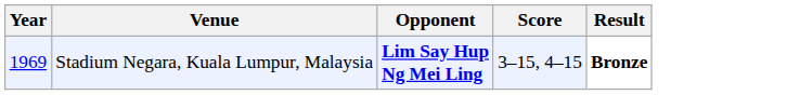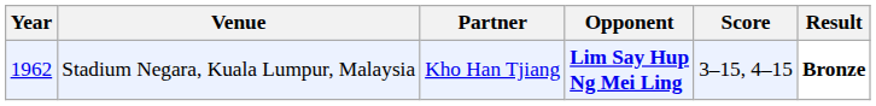+ column: Partner | Kho Han Tjiang
Stadium Negara, Kuala Lumpur, Malaysia | Year: 1969 -> 1962
